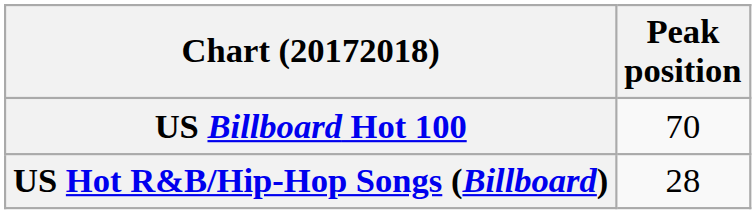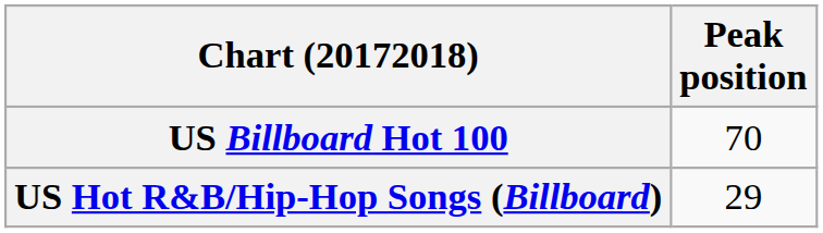US Hot R&B/Hip-Hop Songs (Billboard) | Peak position: 28 -> 29
